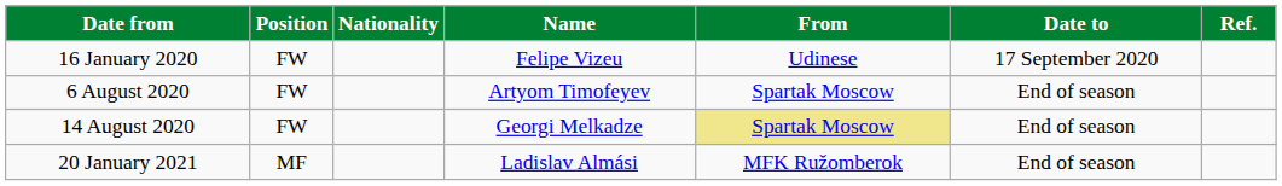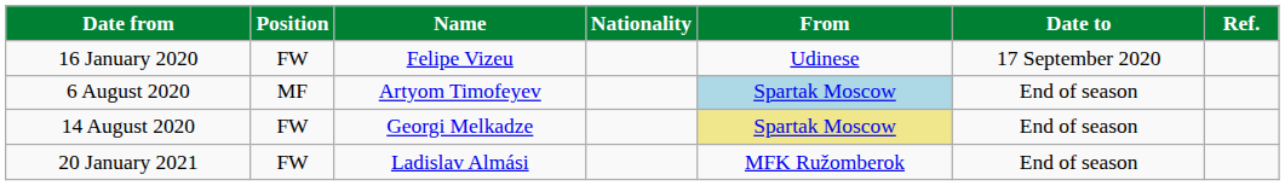columns swapped: Nationality <-> Name
6 August 2020 | Position: FW -> MF
6 August 2020 | From: no background -> lightblue background
20 January 2021 | Position: MF -> FW
